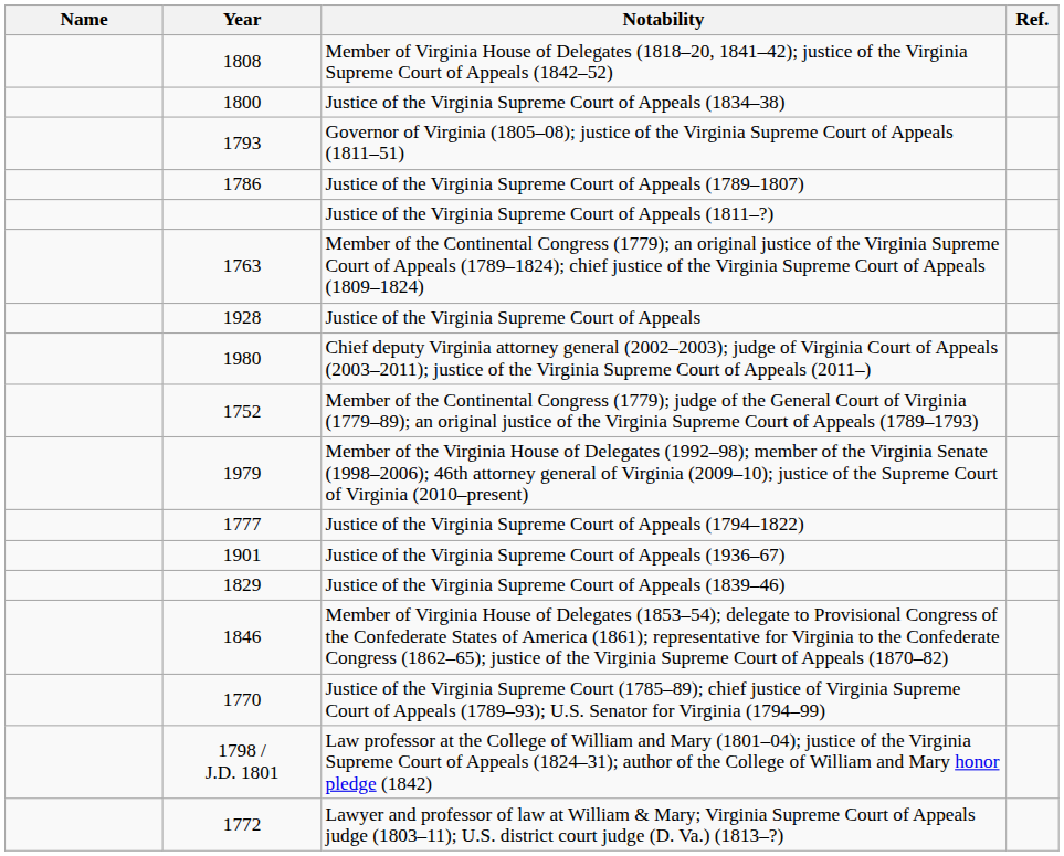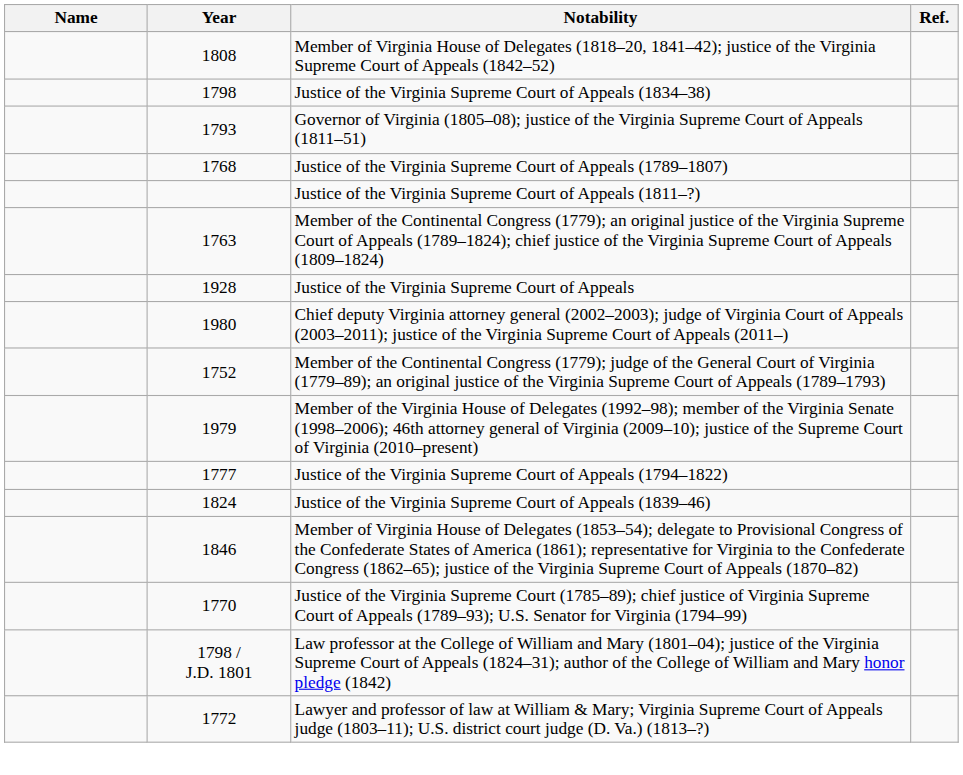Justice of the Virginia Supreme Court of Appeals (1834–38) | Year: 1800 -> 1798
Justice of the Virginia Supreme Court of Appeals (1789–1807) | Year: 1786 -> 1768
- row: 1901 | Justice of the Virginia Supreme Court of Appeals (1936–67)
Justice of the Virginia Supreme Court of Appeals (1839–46) | Year: 1829 -> 1824
